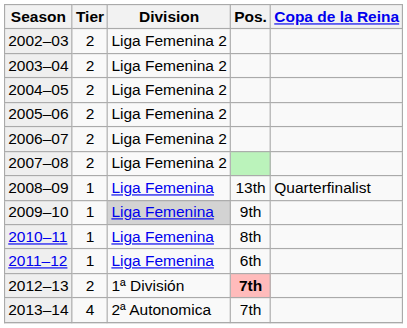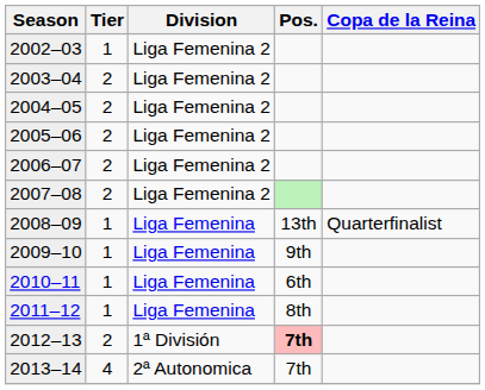2002–03 | Tier: 2 -> 1
2009–10 | Division: lightgrey background -> no background
2010–11 | Pos.: 8th -> 6th
2011–12 | Pos.: 6th -> 8th
